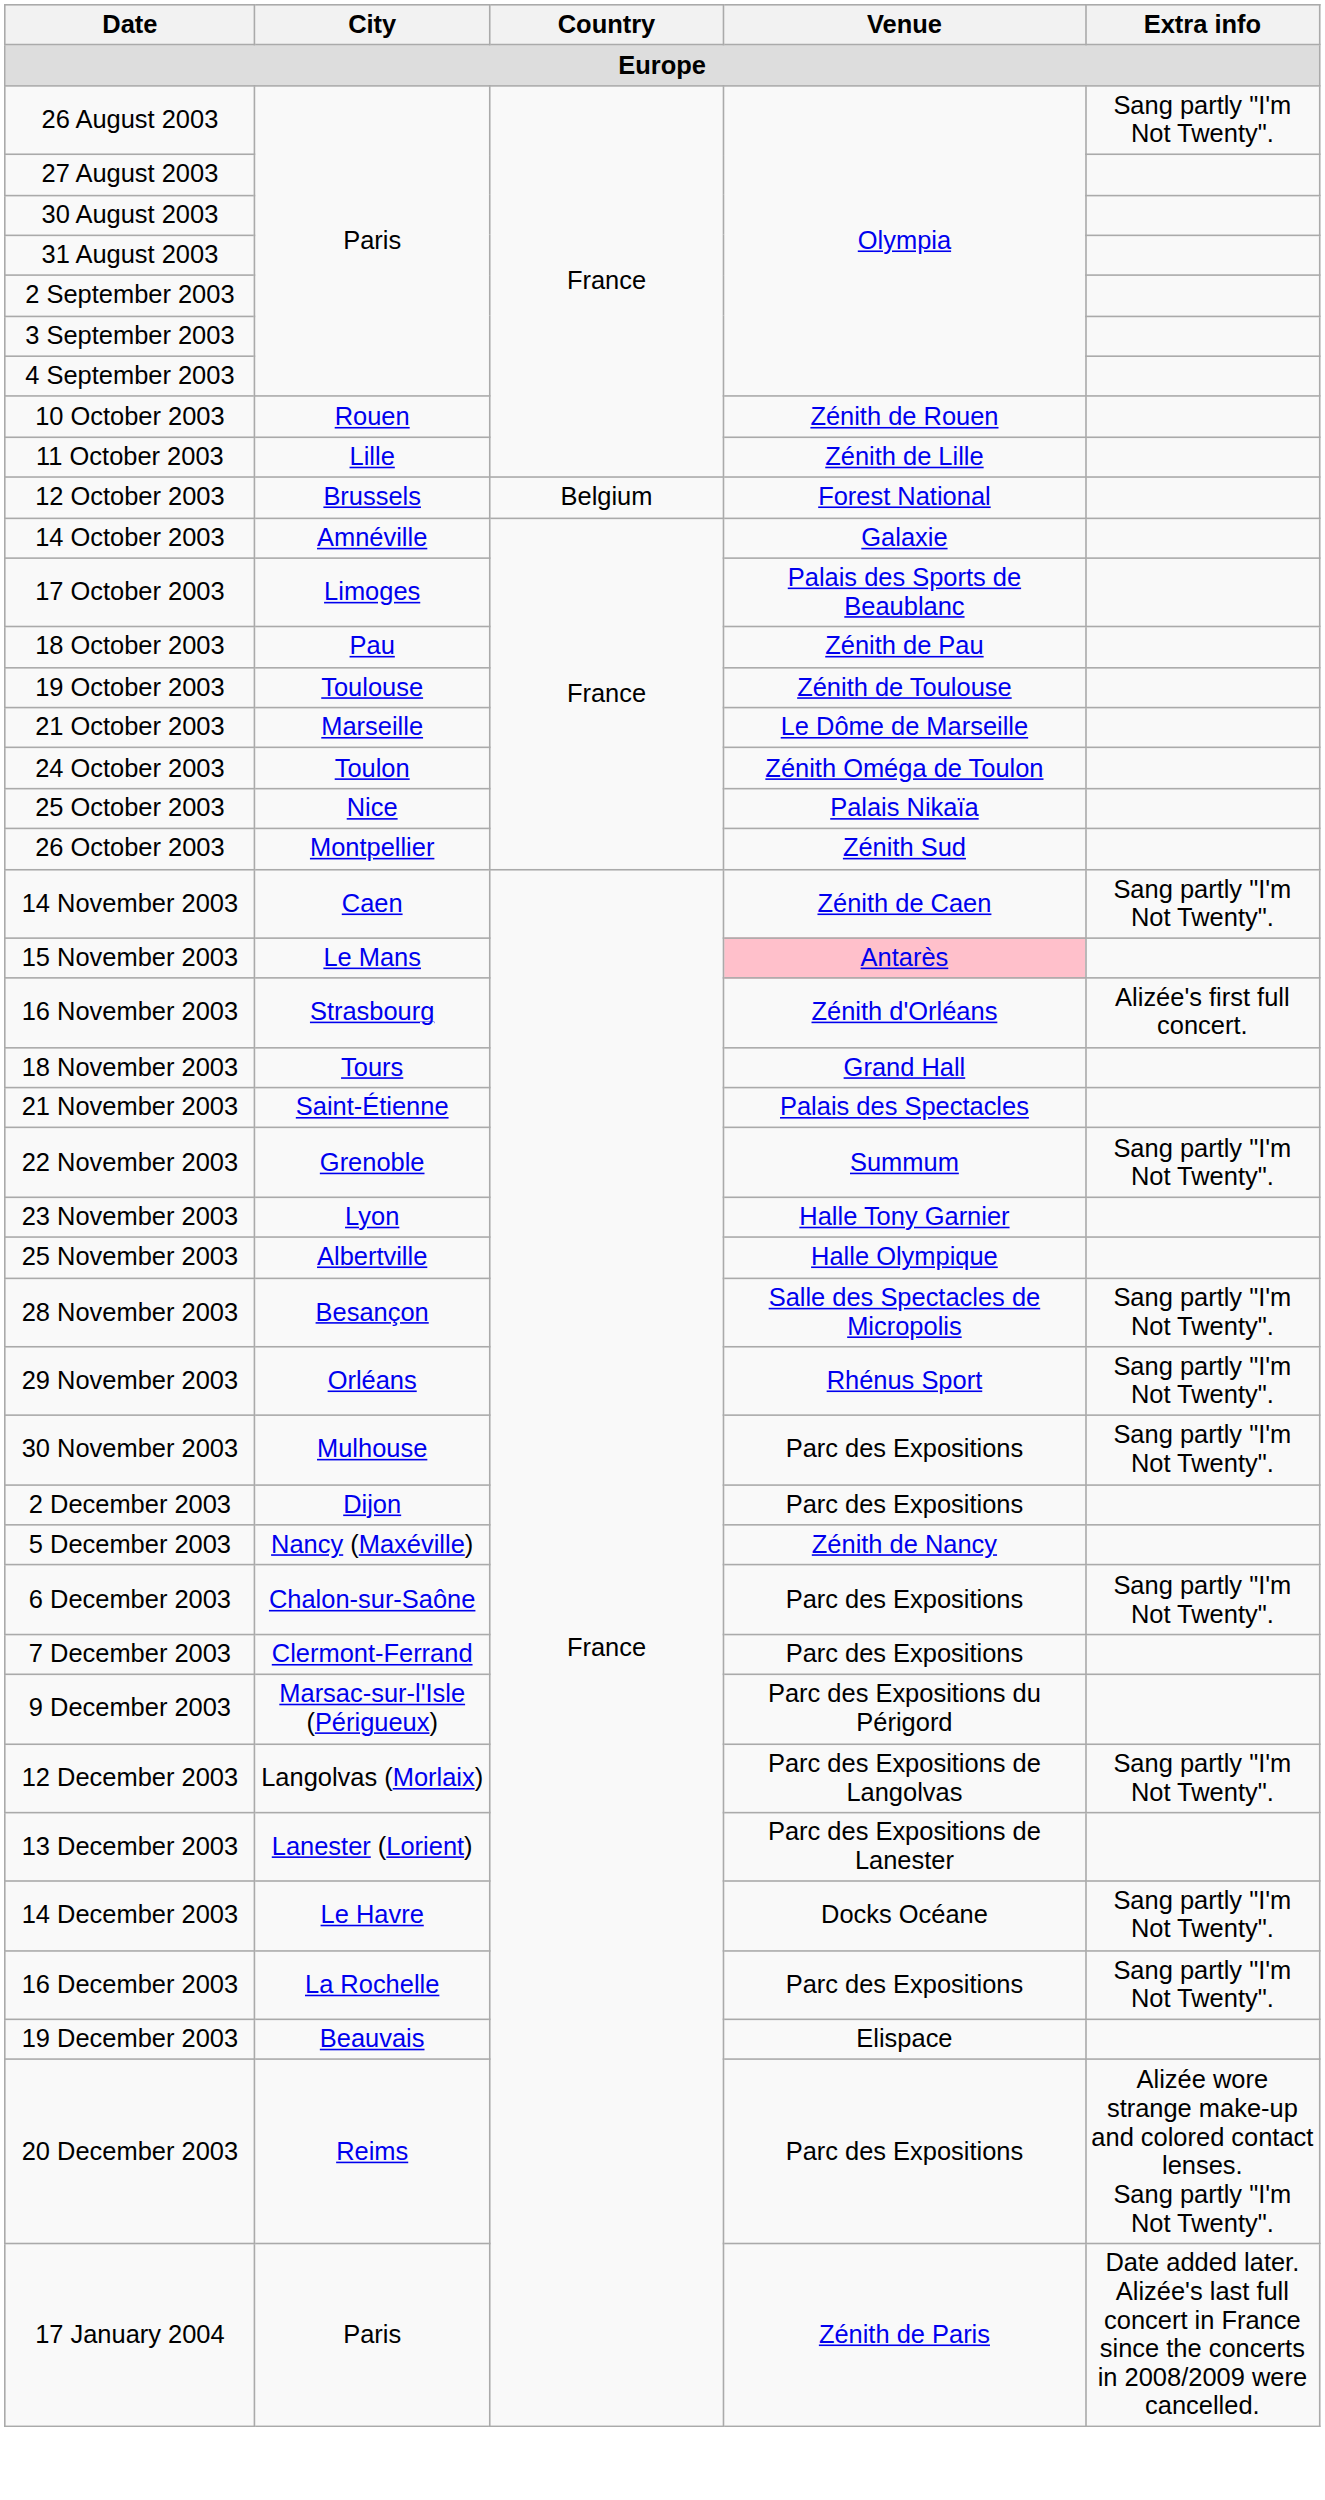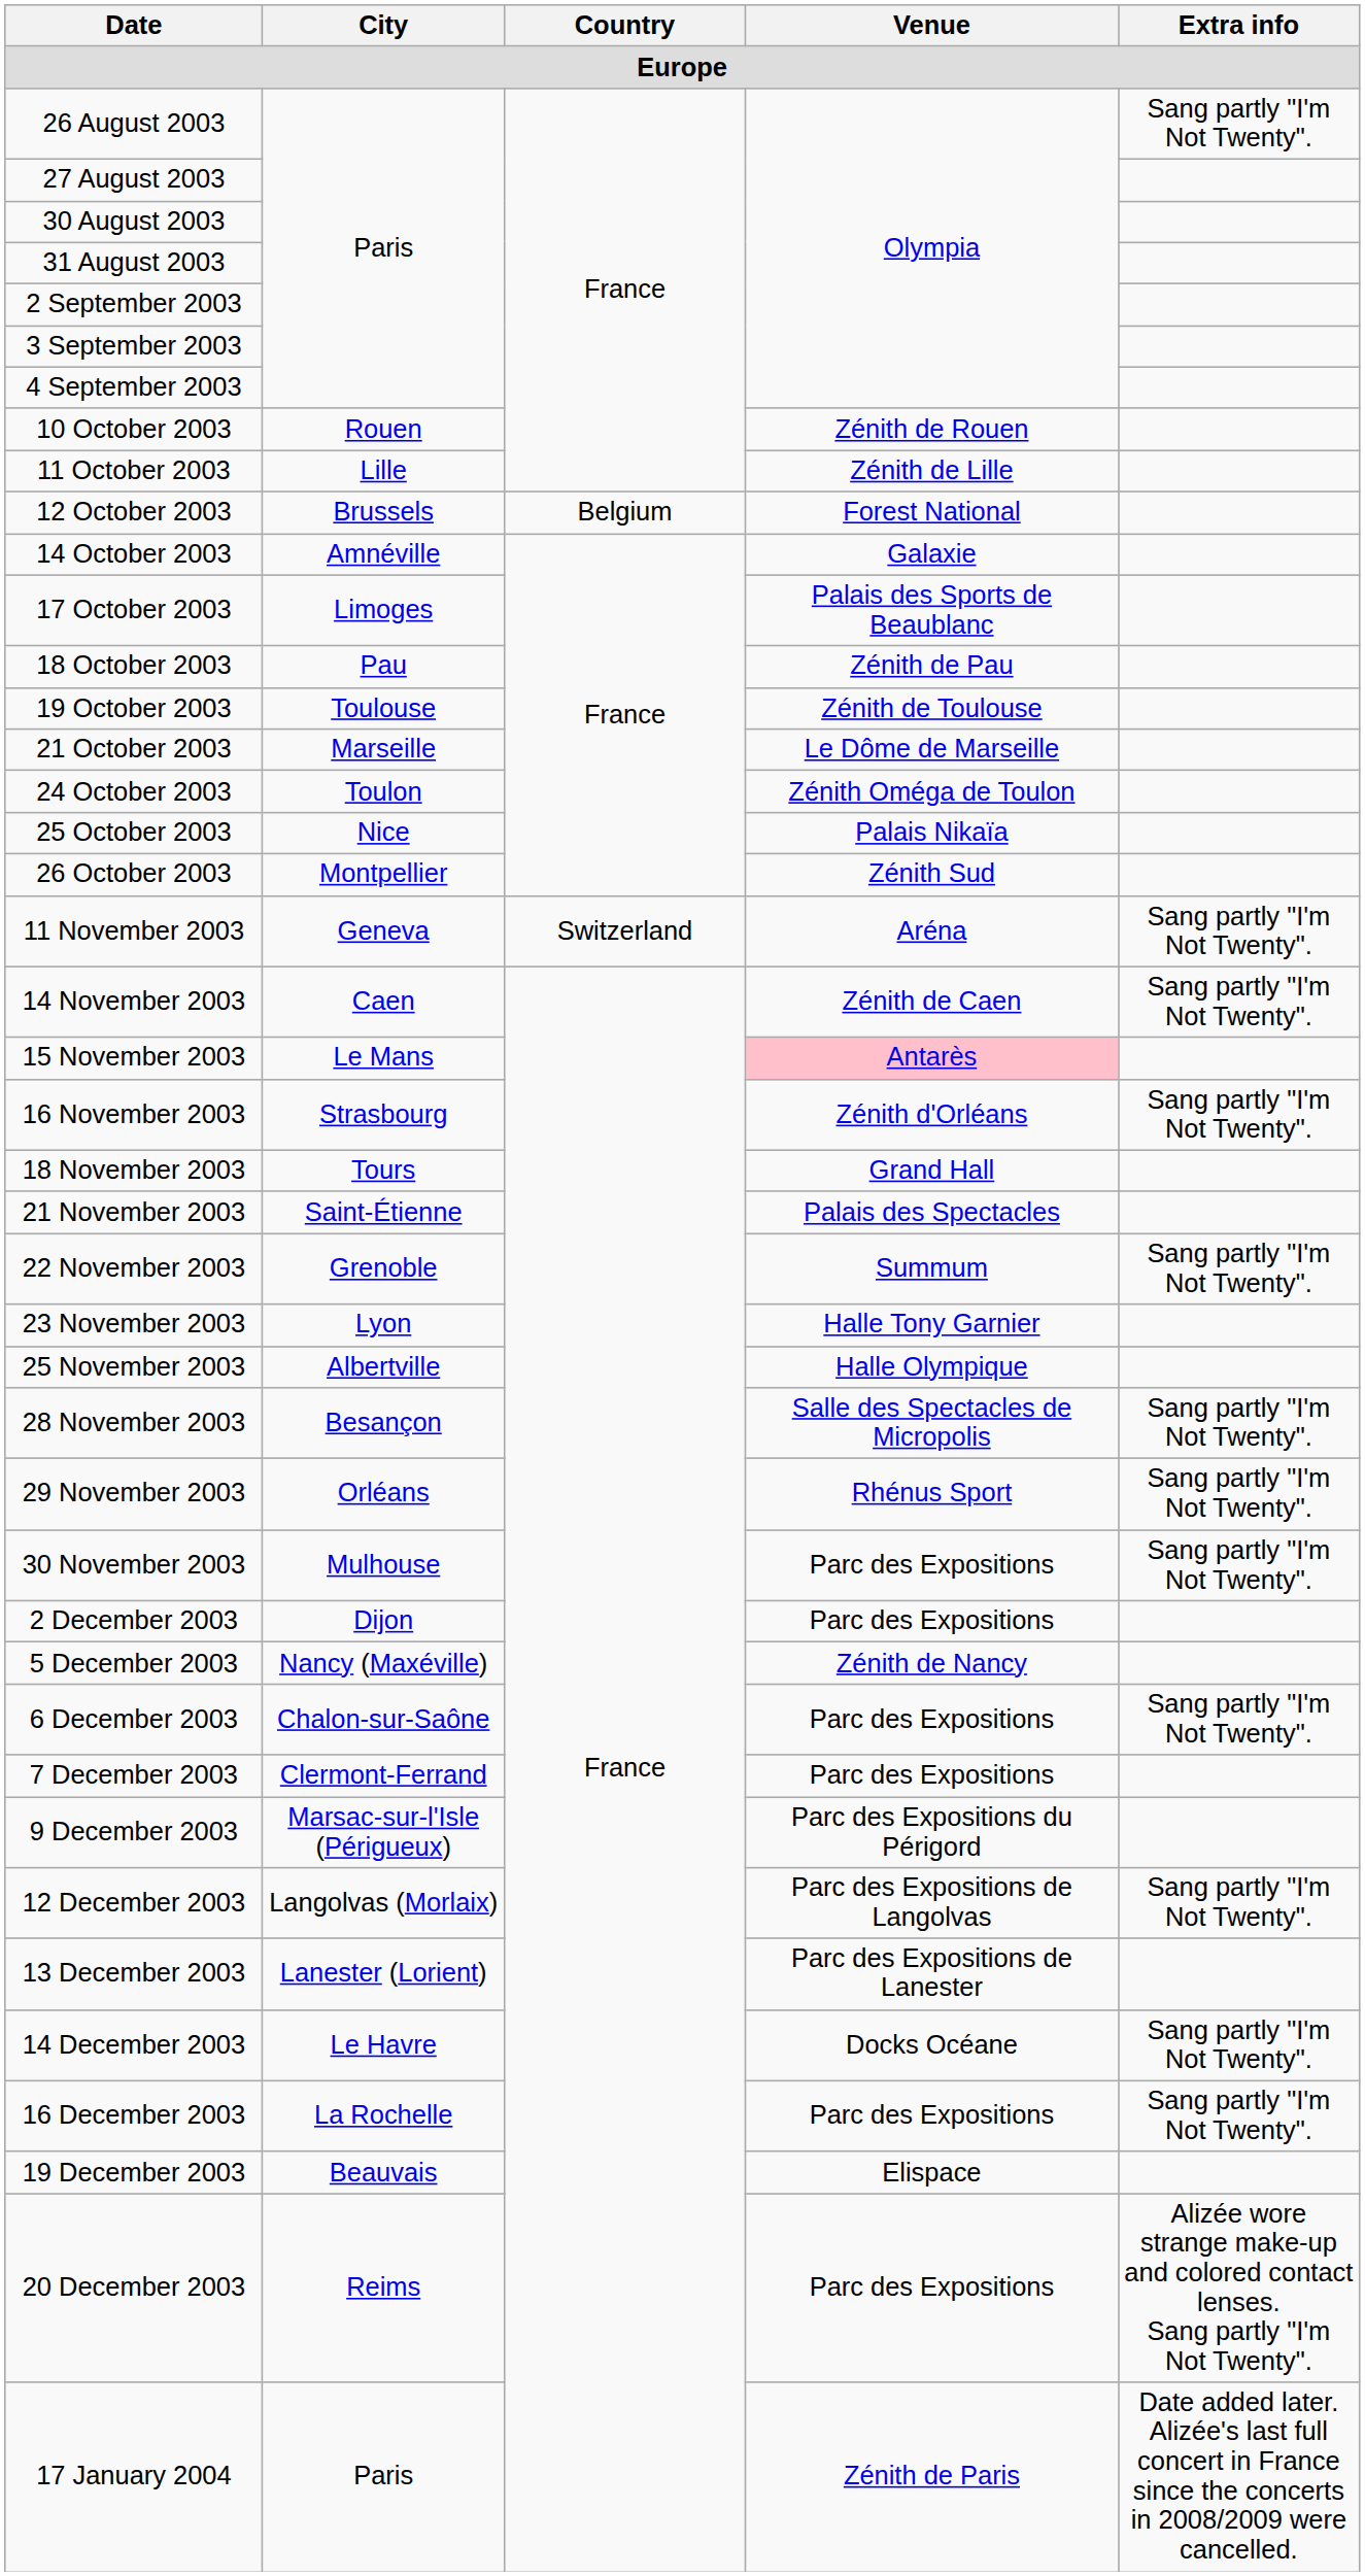+ row: 11 November 2003 | Geneva | Switzerland | Aréna | Sang partly "I'm Not Twenty".
16 November 2003 | Extra info: Alizée's first full concert. -> Sang partly "I'm Not Twenty".
